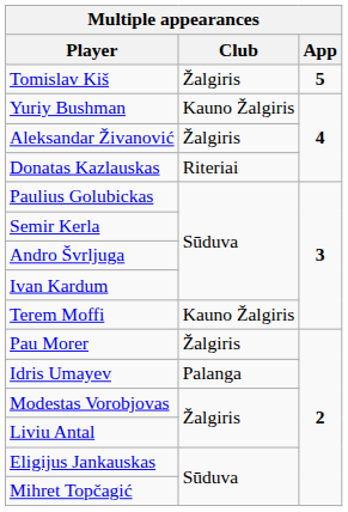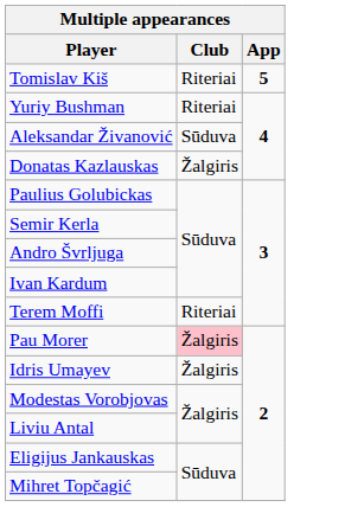Tomislav Kiš | Club: Žalgiris -> Riteriai
Yuriy Bushman | Club: Kauno Žalgiris -> Riteriai
Aleksandar Živanović | Club: Žalgiris -> Sūduva
Donatas Kazlauskas | Club: Riteriai -> Žalgiris
Terem Moffi | Club: Kauno Žalgiris -> Riteriai
Pau Morer | Club: no background -> pink background
Idris Umayev | Club: Palanga -> Žalgiris
